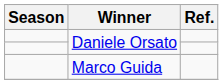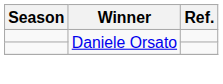- row: Marco Guida
